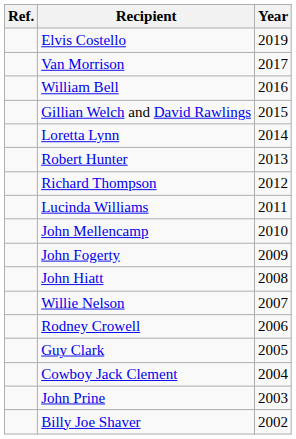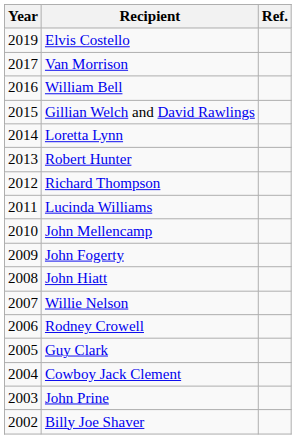columns swapped: Year <-> Ref.
